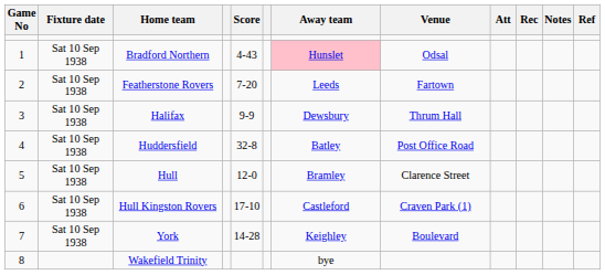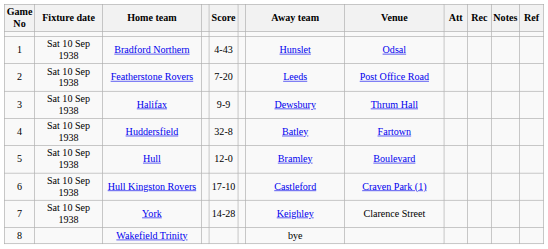Bradford Northern | Away team: pink background -> no background
Featherstone Rovers | Venue: Fartown -> Post Office Road
Huddersfield | Venue: Post Office Road -> Fartown
Hull | Venue: Clarence Street -> Boulevard
York | Venue: Boulevard -> Clarence Street
